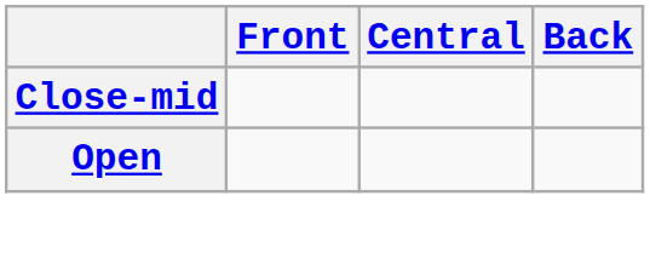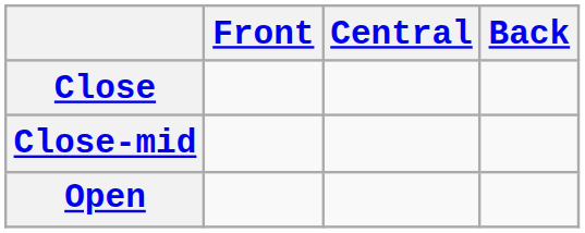+ row: Close
